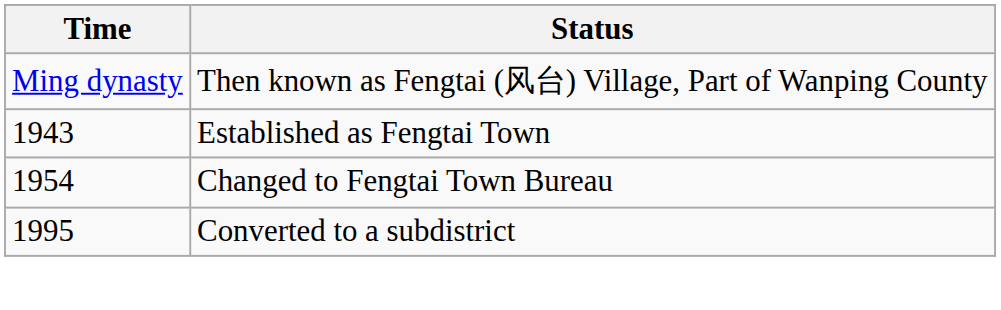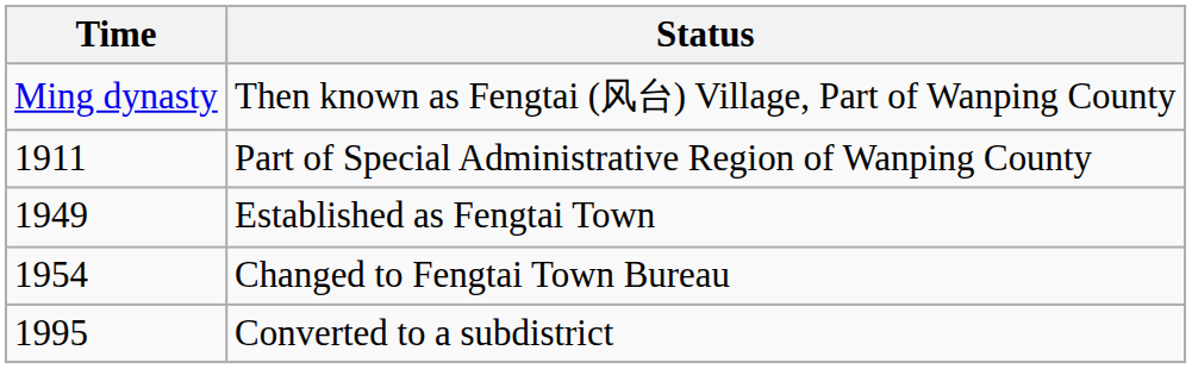+ row: 1911 | Part of Special Administrative Region of Wanping County
Established as Fengtai Town | Time: 1943 -> 1949
